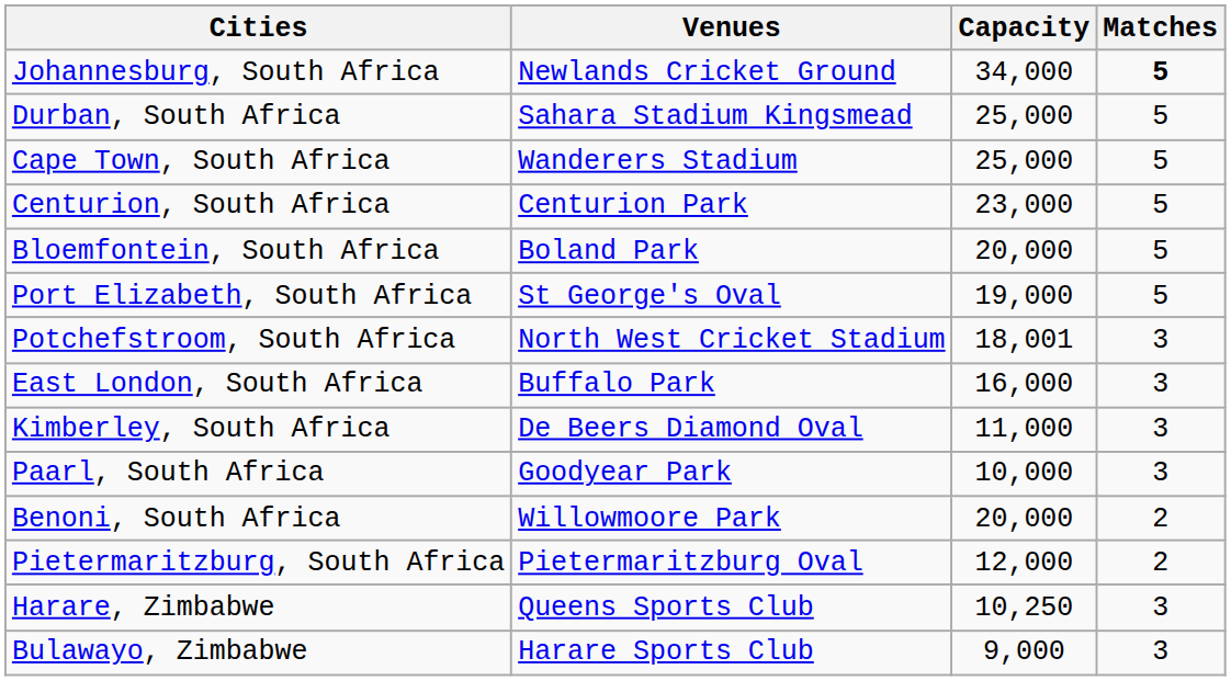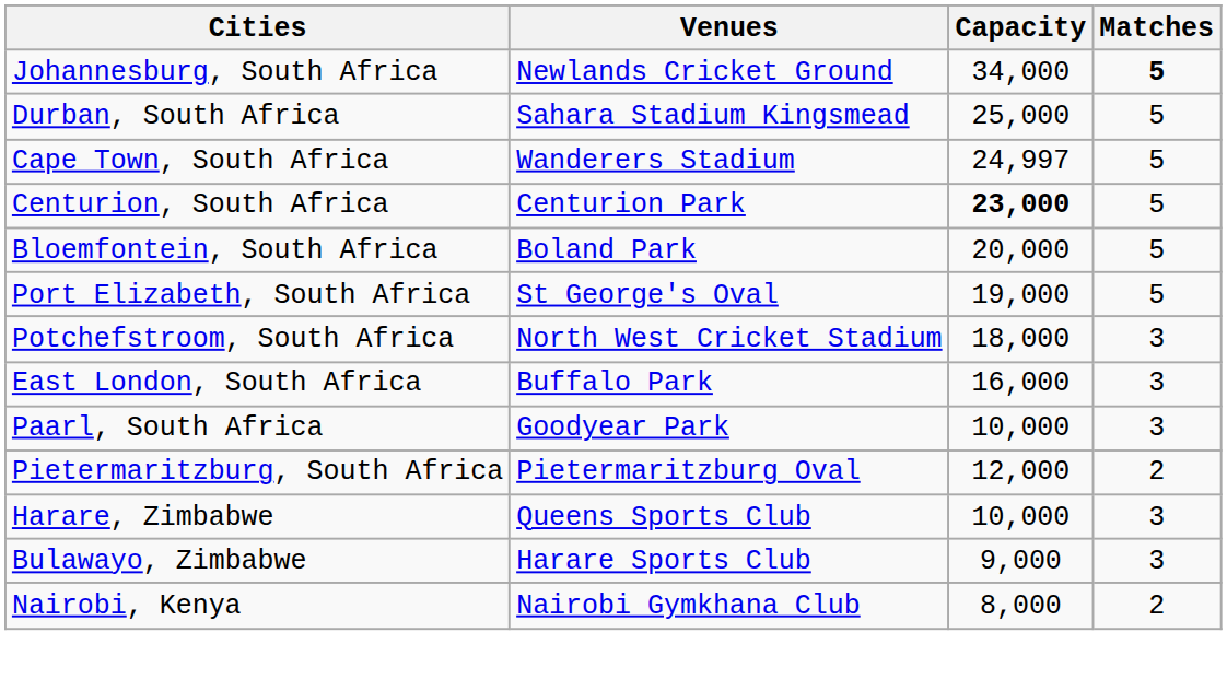Cape Town, South Africa | Capacity: 25,000 -> 24,997
Centurion, South Africa | Capacity: normal -> bold
Potchefstroom, South Africa | Capacity: 18,001 -> 18,000
- row: Kimberley, South Africa | De Beers Diamond Oval | 11,000 | 3
- row: Benoni, South Africa | Willowmoore Park | 20,000 | 2
Harare, Zimbabwe | Capacity: 10,250 -> 10,000
+ row: Nairobi, Kenya | Nairobi Gymkhana Club | 8,000 | 2
